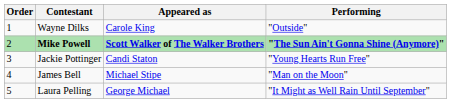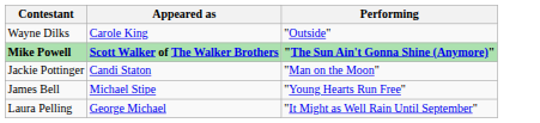- column: Order | 1 | 2 | 3 | 4 | 5
Jackie Pottinger | Performing: "Young Hearts Run Free" -> "Man on the Moon"
James Bell | Performing: "Man on the Moon" -> "Young Hearts Run Free"
